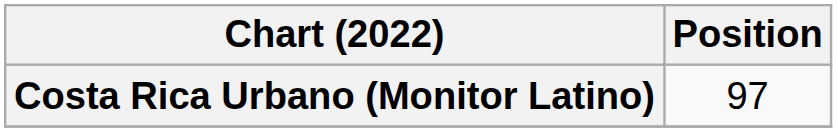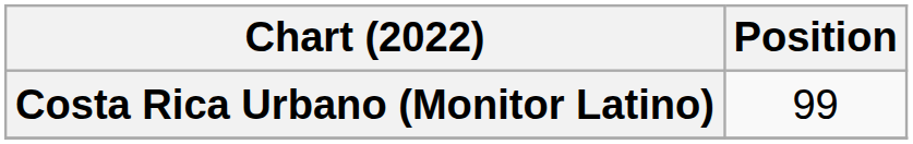Costa Rica Urbano (Monitor Latino) | Position: 97 -> 99
